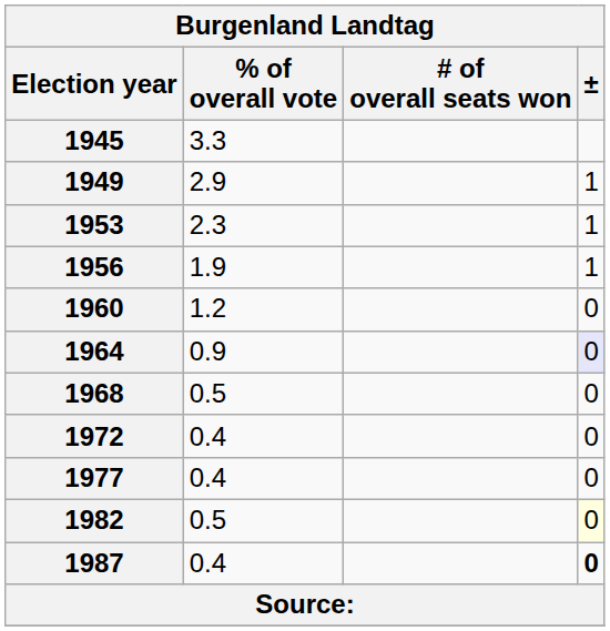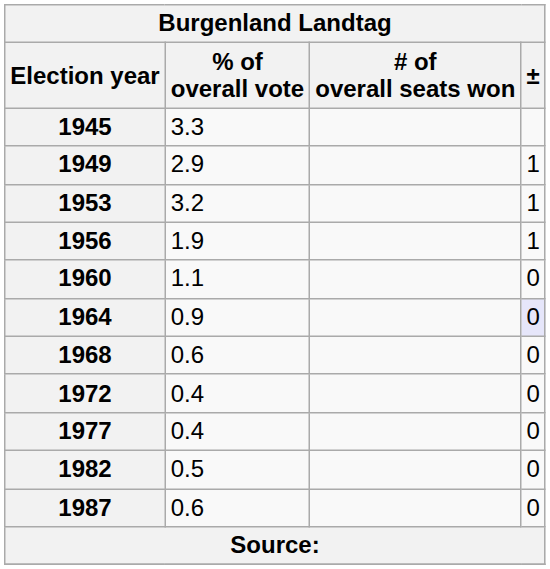1953 | % of overall vote: 2.3 -> 3.2
1960 | % of overall vote: 1.2 -> 1.1
1968 | % of overall vote: 0.5 -> 0.6
1982 | ±: lightyellow background -> no background
1987 | % of overall vote: 0.4 -> 0.6
1987 | ±: bold -> normal
